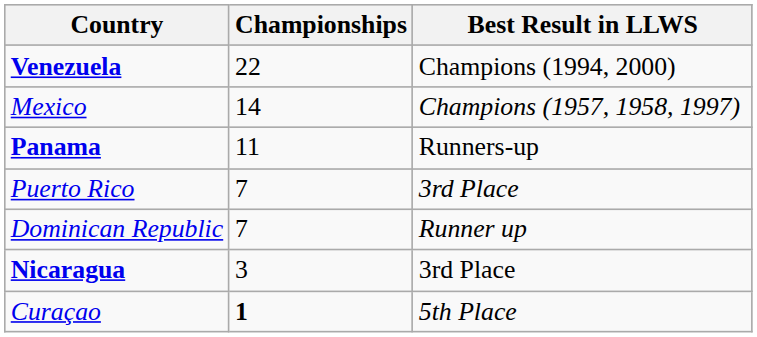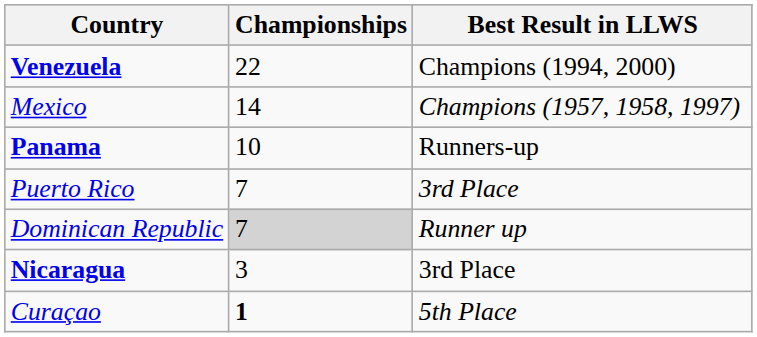Panama | Championships: 11 -> 10
Dominican Republic | Championships: no background -> lightgrey background
